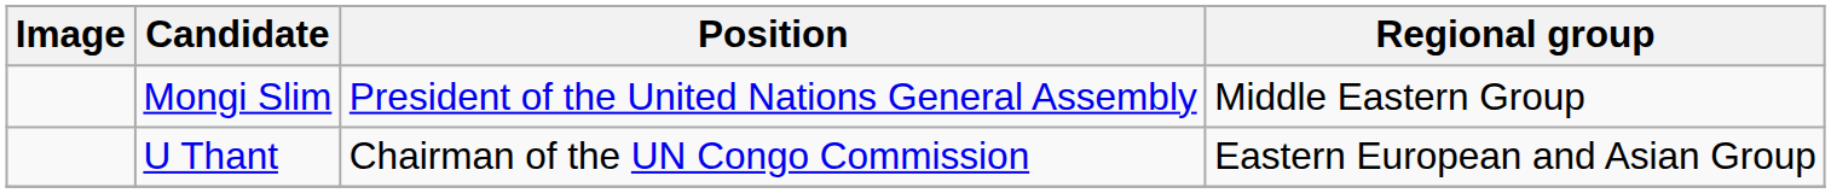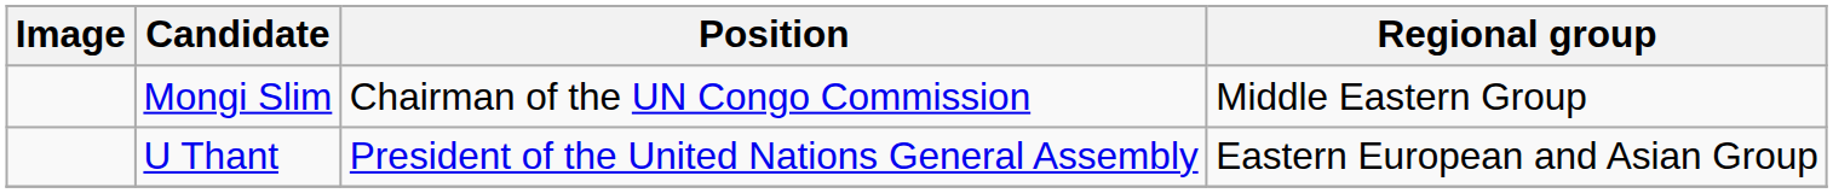Mongi Slim | Position: President of the United Nations General Assembly -> Chairman of the UN Congo Commission
U Thant | Position: Chairman of the UN Congo Commission -> President of the United Nations General Assembly
